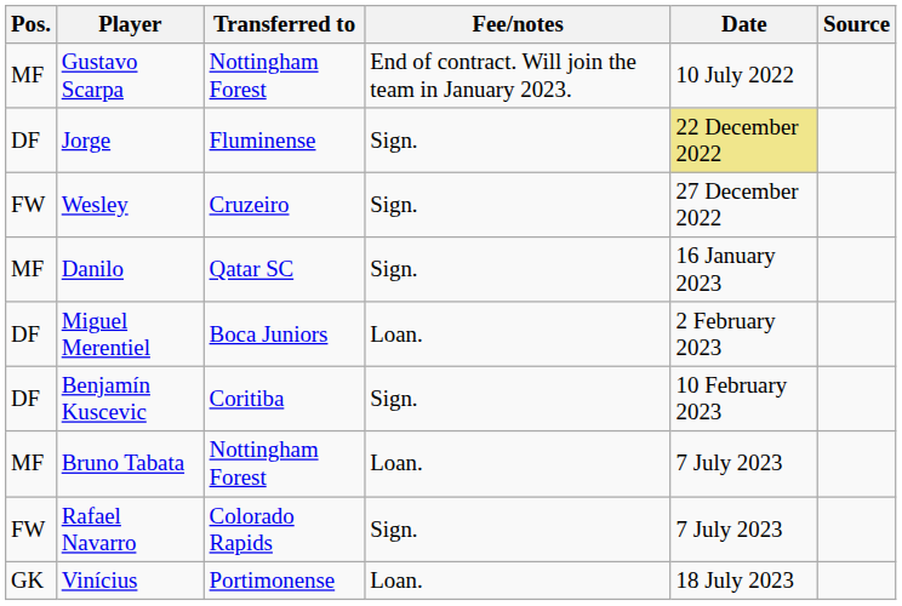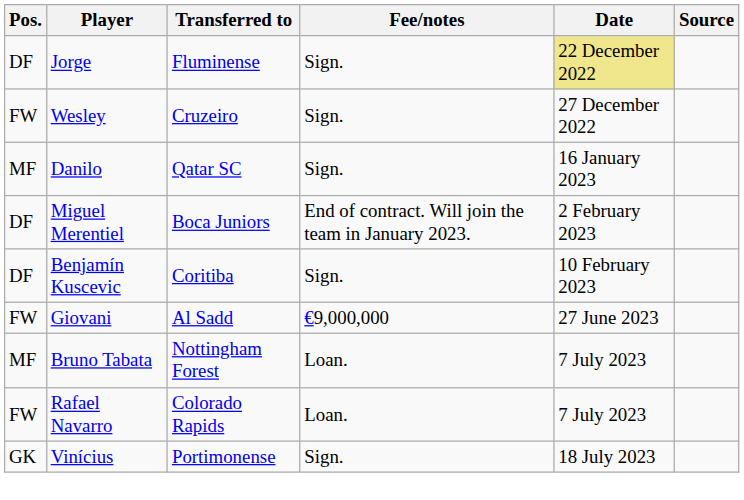- row: MF | Gustavo Scarpa | Nottingham Forest | End of contract. Will join the team in January 2023. | 10 July 2022
Miguel Merentiel | Fee/notes: Loan. -> End of contract. Will join the team in January 2023.
+ row: FW | Giovani | Al Sadd | €9,000,000 | 27 June 2023
Rafael Navarro | Fee/notes: Sign. -> Loan.
Vinícius | Fee/notes: Loan. -> Sign.
